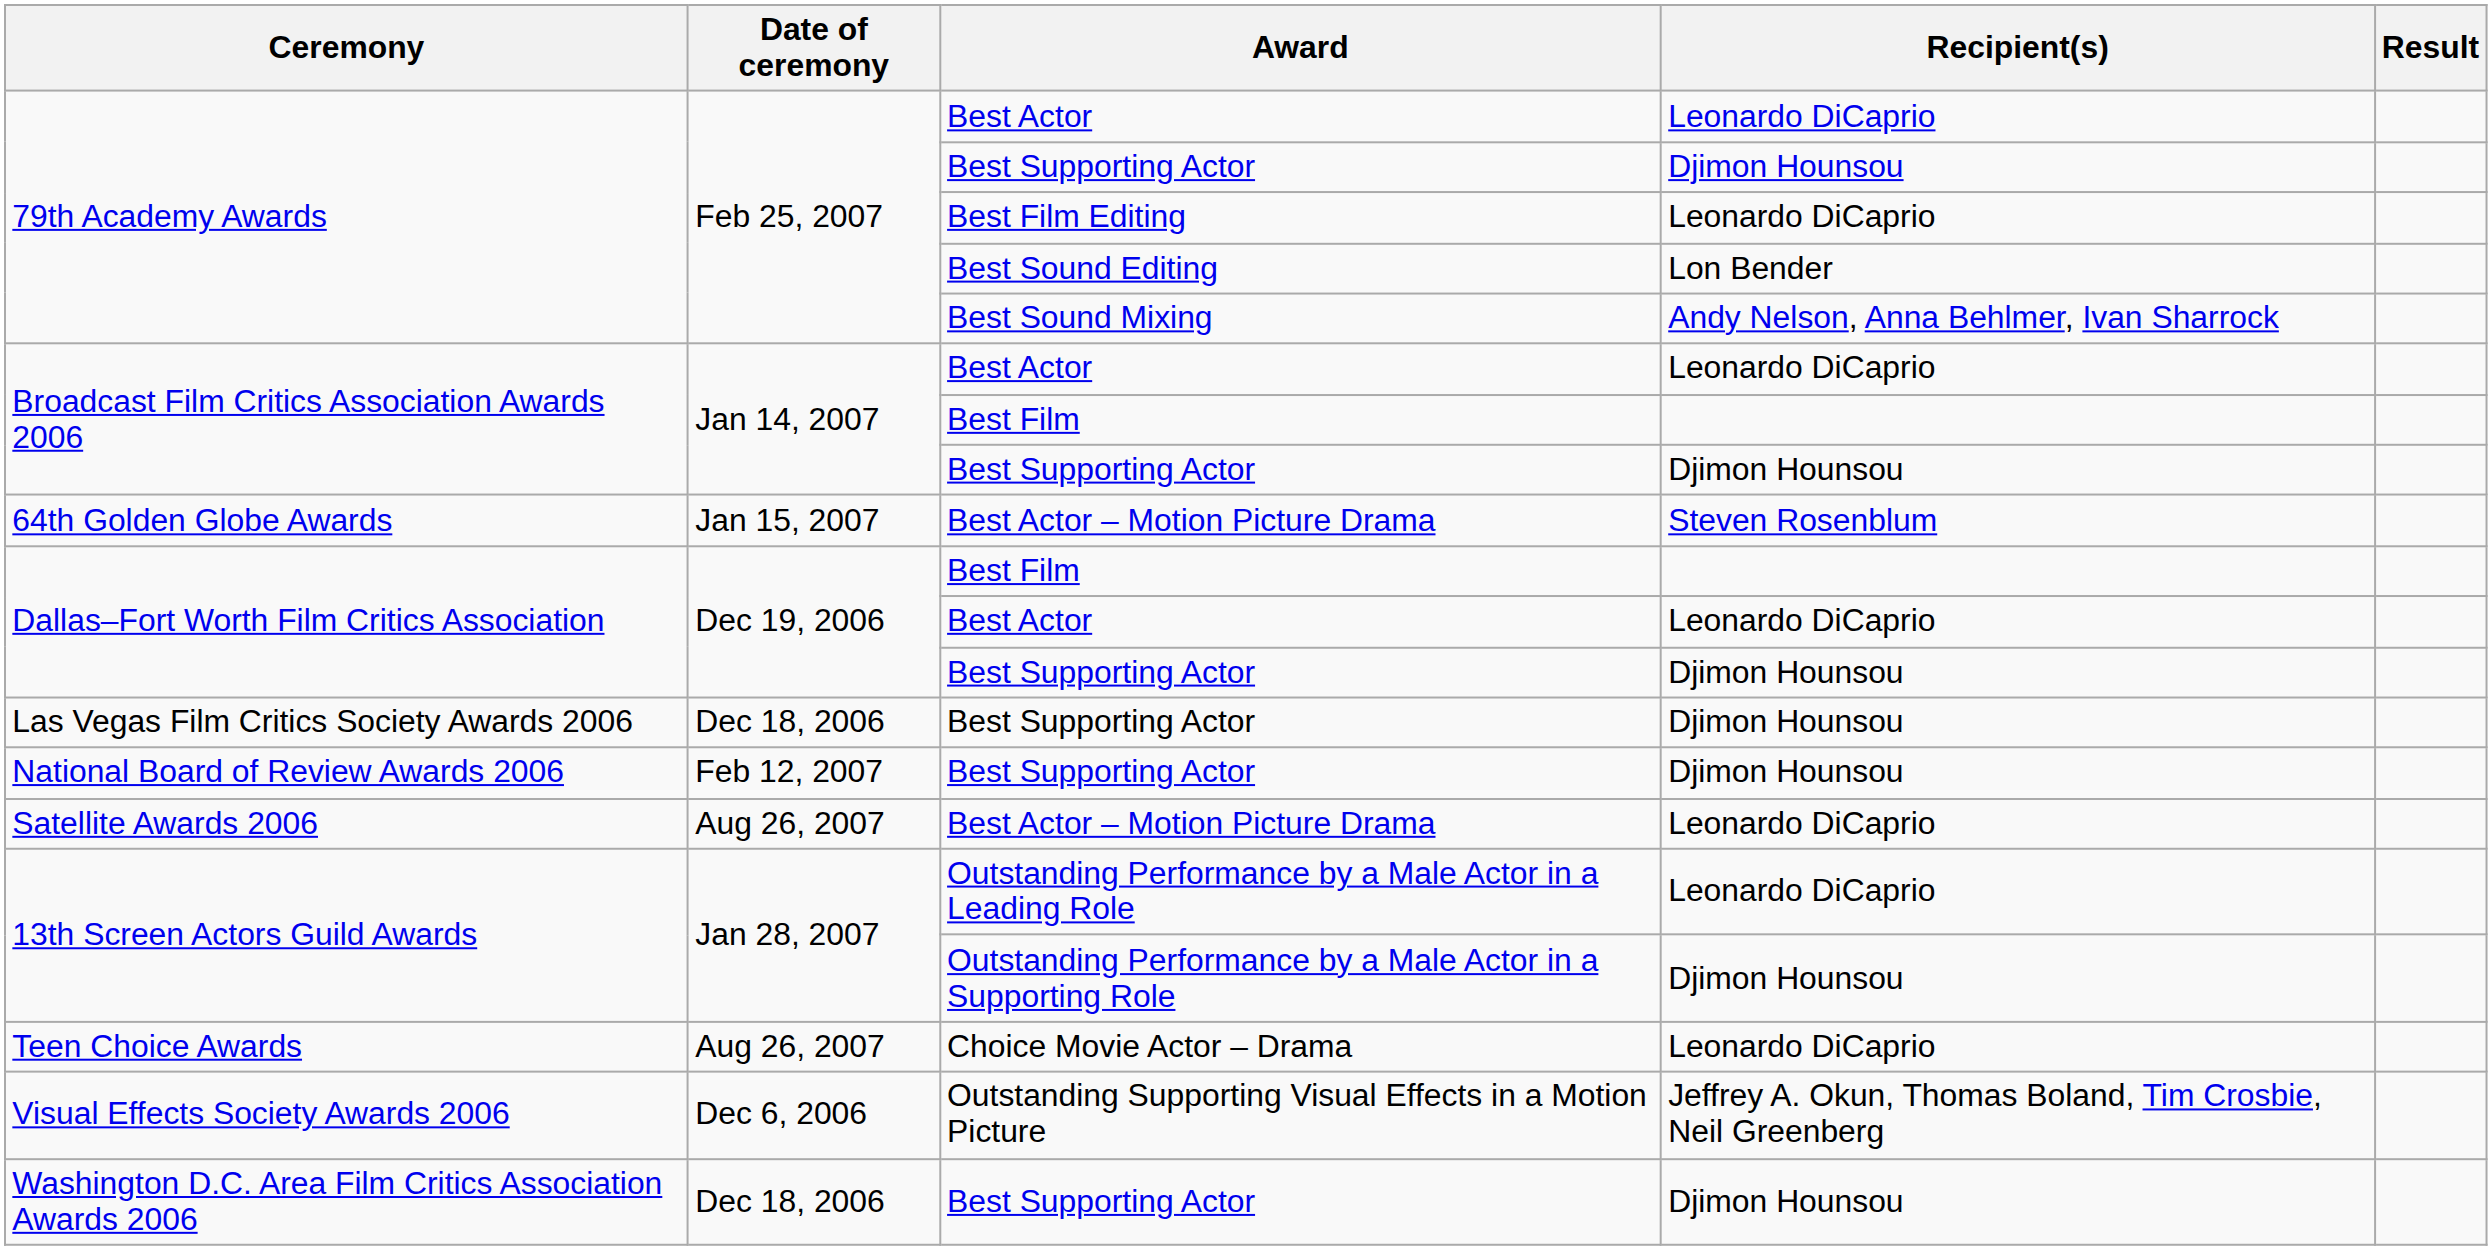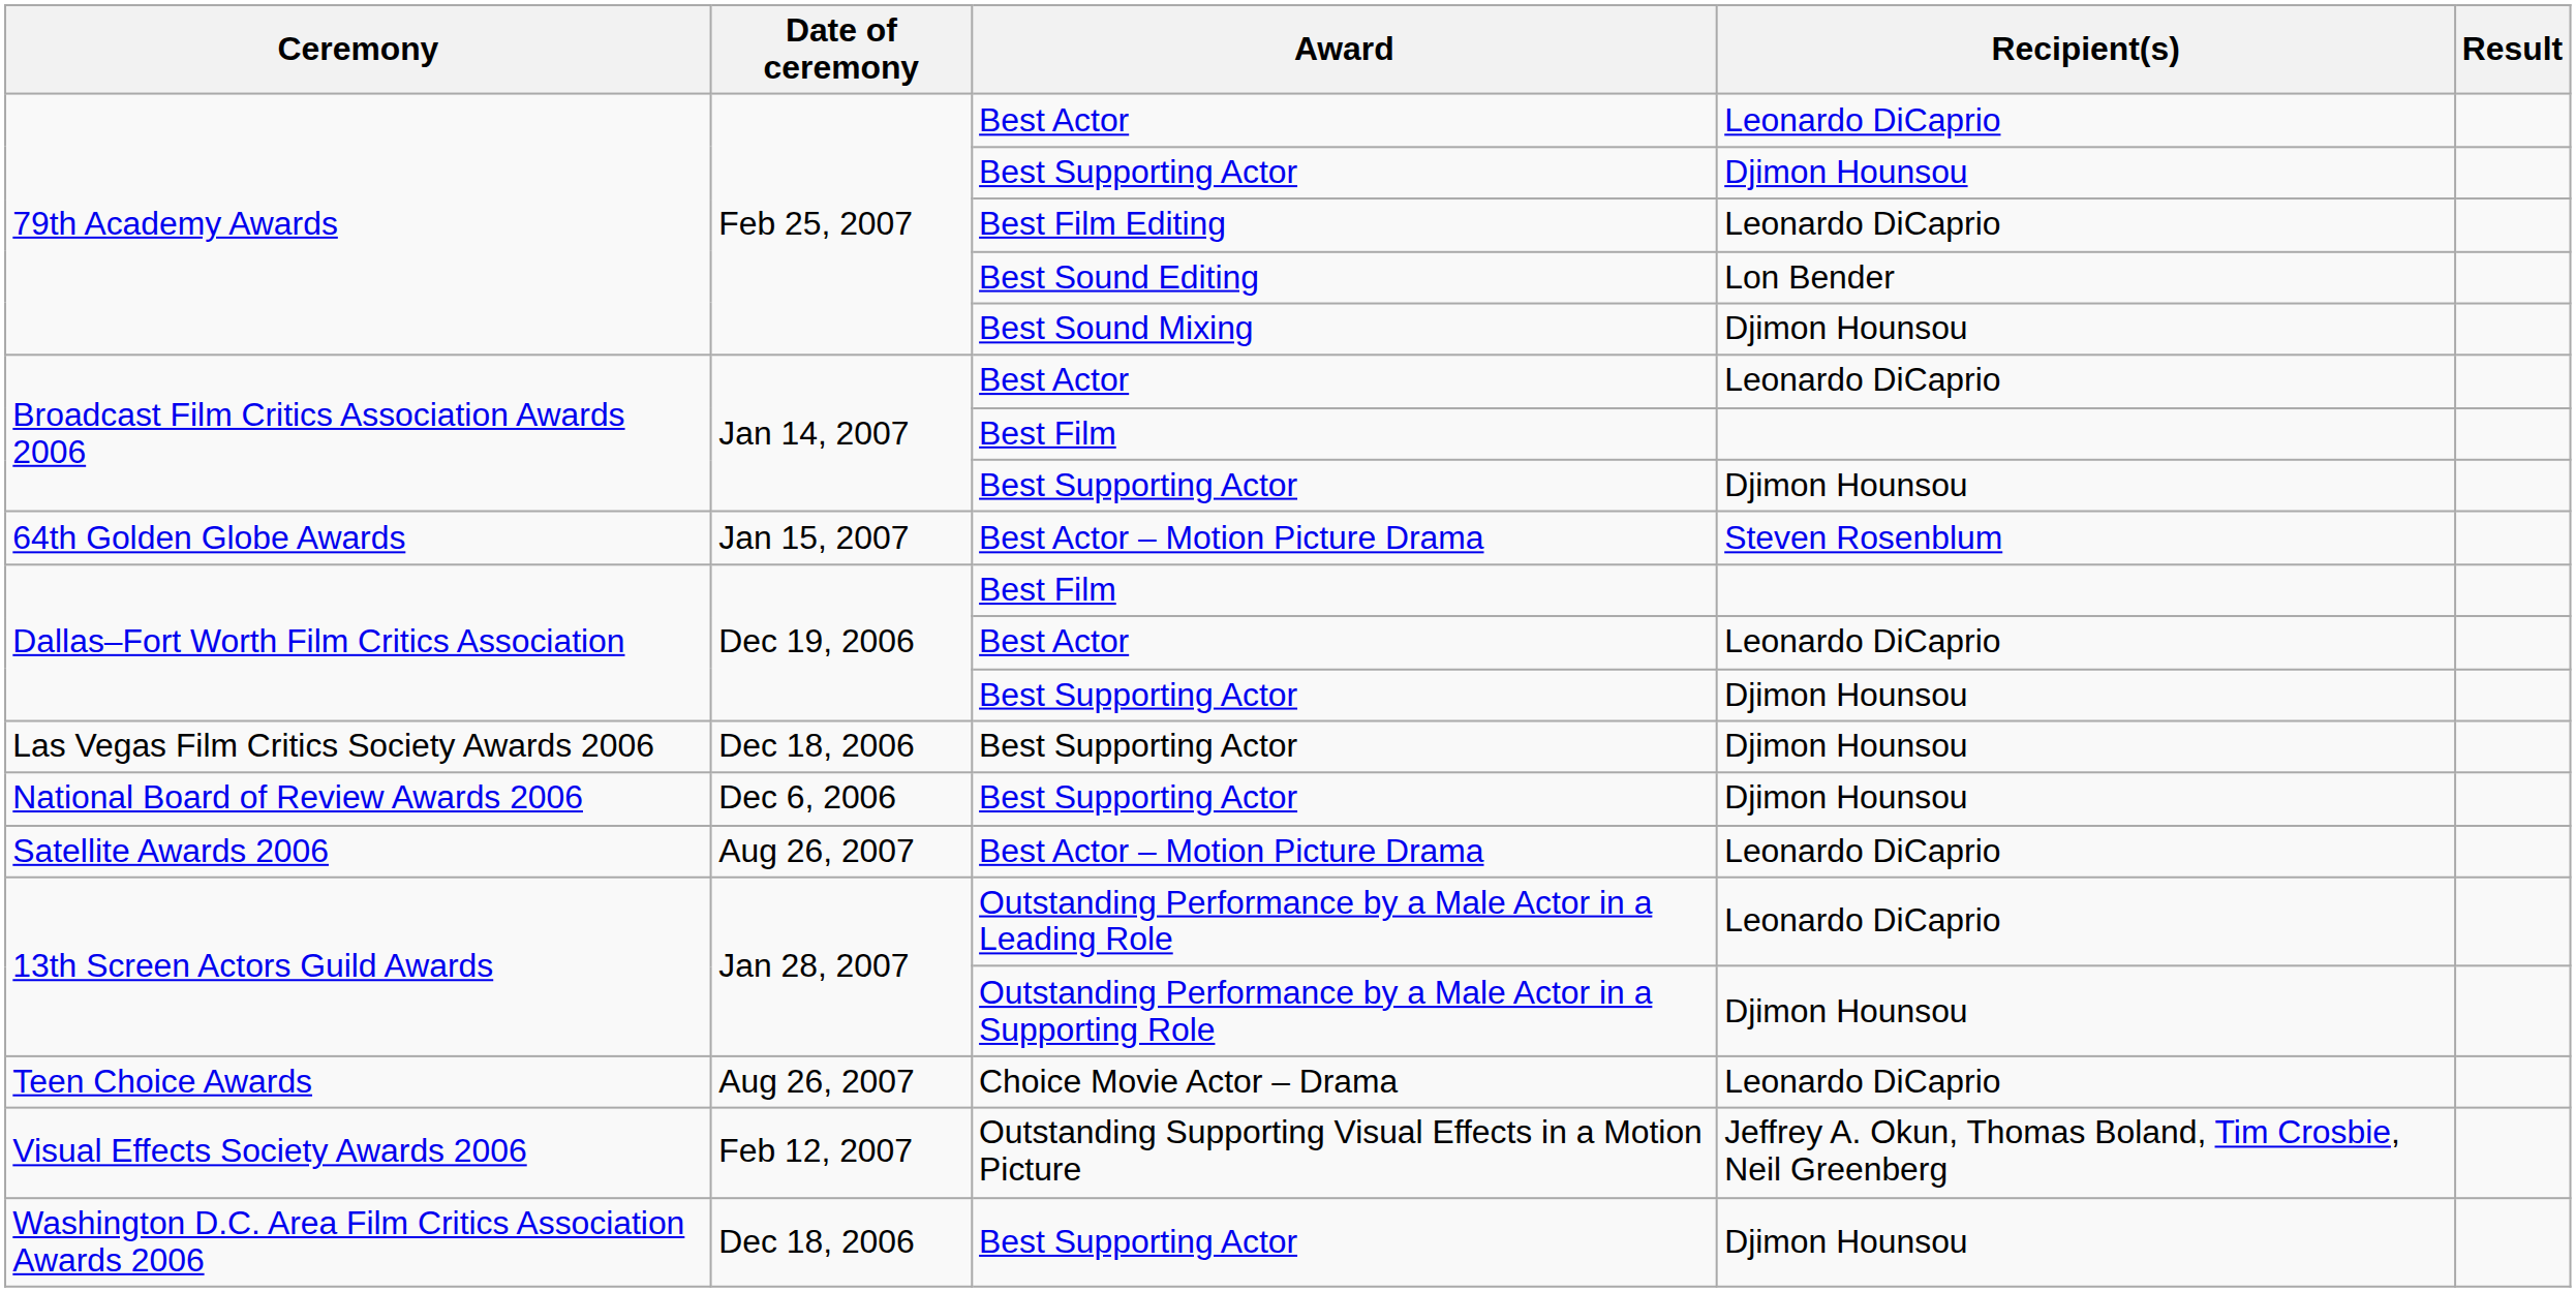79th Academy Awards / Best Sound Mixing | Recipient(s): Andy Nelson, Anna Behlmer, Ivan Sharrock -> Djimon Hounsou
National Board of Review Awards 2006 | Date of ceremony: Feb 12, 2007 -> Dec 6, 2006
Visual Effects Society Awards 2006 | Date of ceremony: Dec 6, 2006 -> Feb 12, 2007
